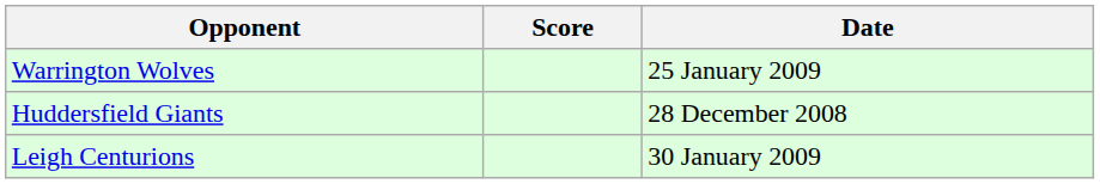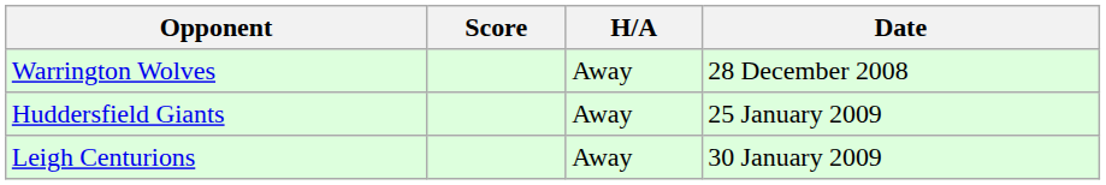+ column: H/A | Away | Away | Away
Warrington Wolves | Date: 25 January 2009 -> 28 December 2008
Huddersfield Giants | Date: 28 December 2008 -> 25 January 2009
